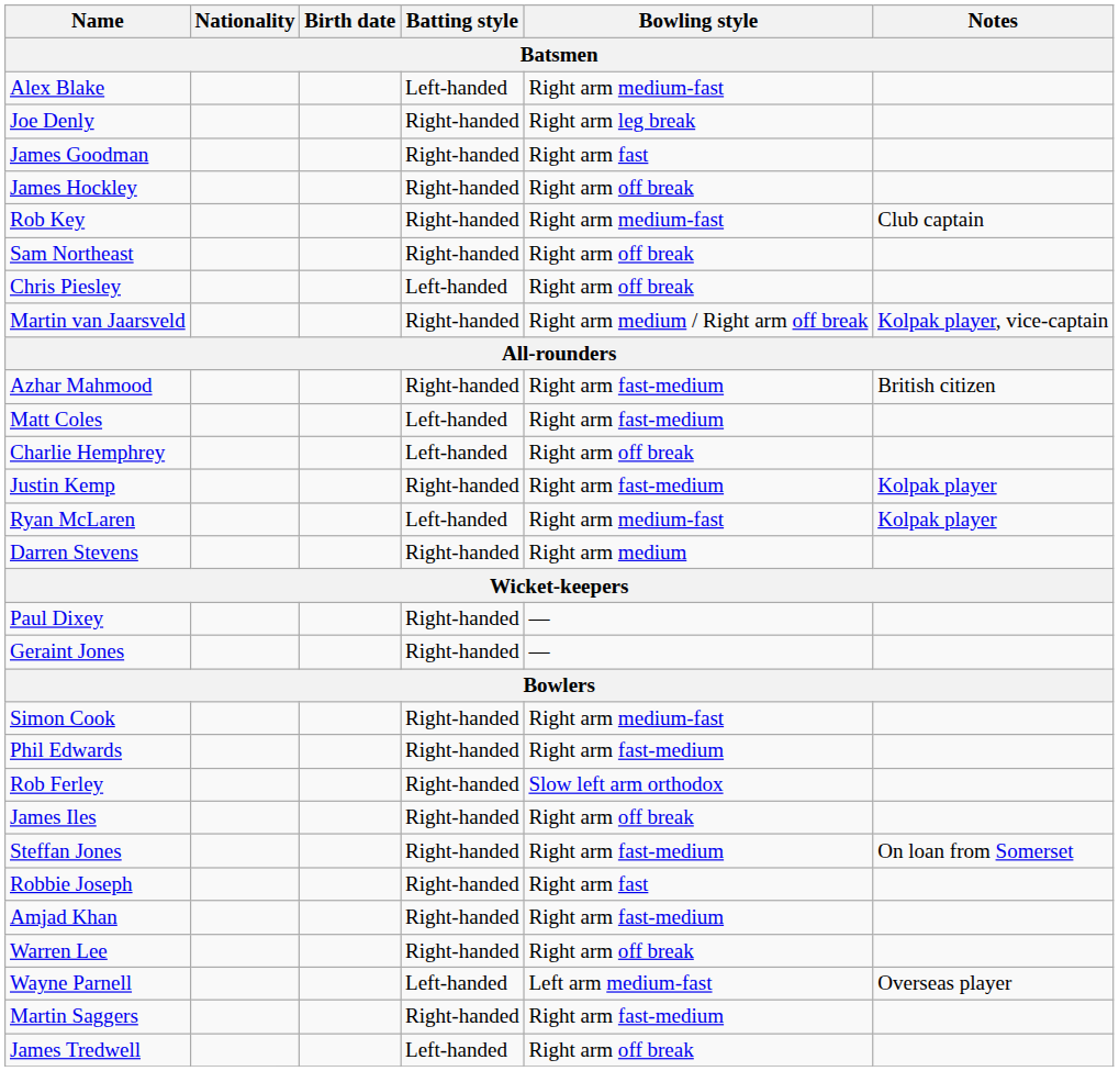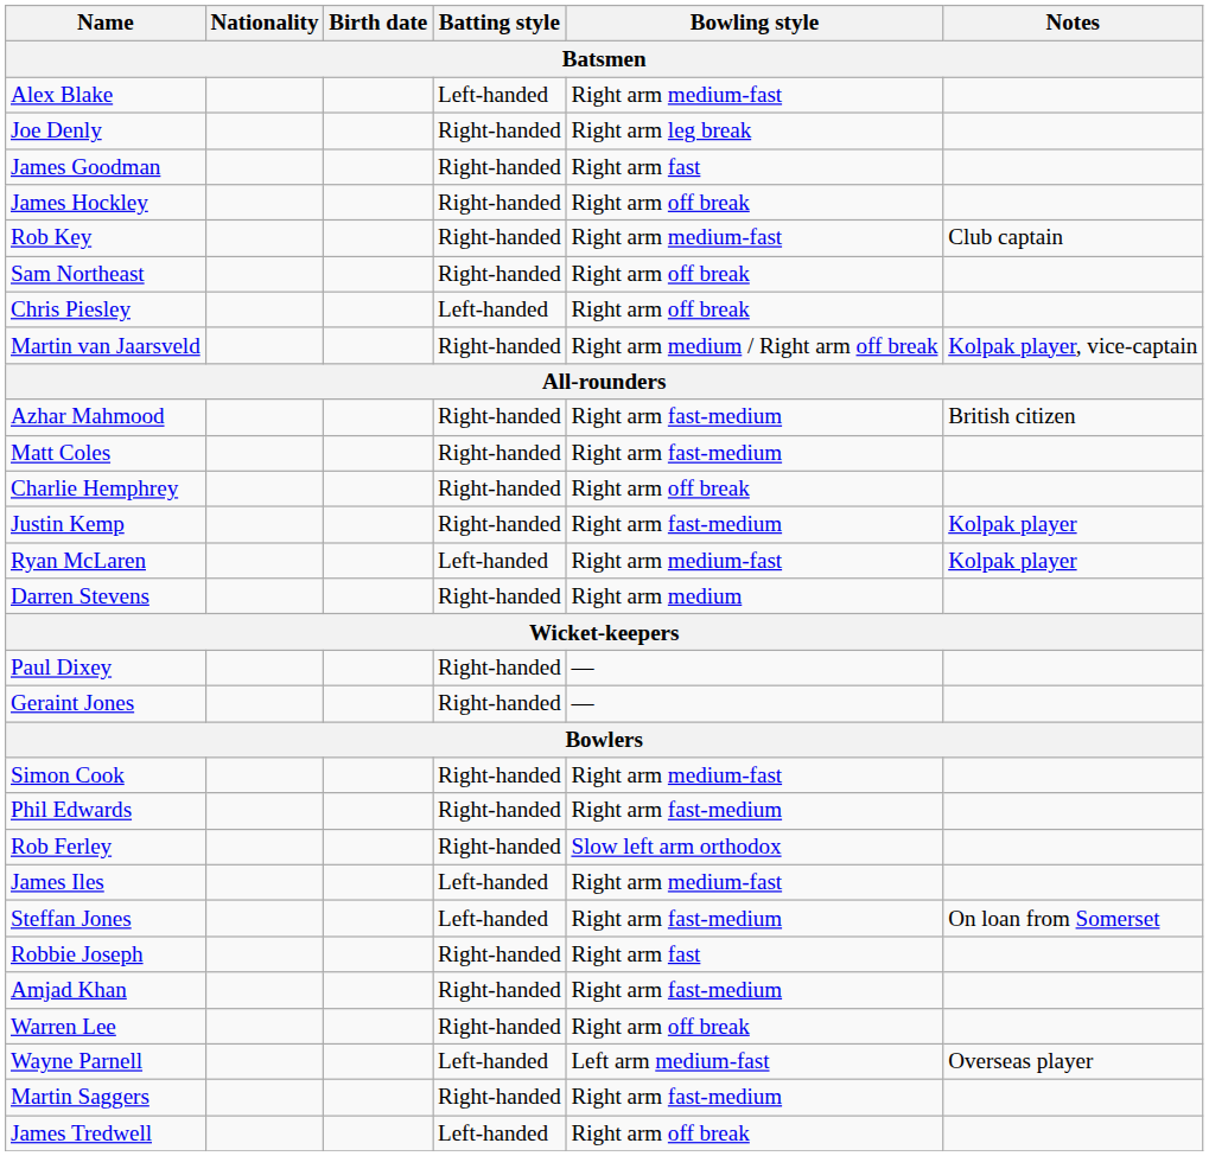Matt Coles | Batting style: Left-handed -> Right-handed
Charlie Hemphrey | Batting style: Left-handed -> Right-handed
James Iles | Batting style: Right-handed -> Left-handed
James Iles | Bowling style: Right arm off break -> Right arm medium-fast
Steffan Jones | Batting style: Right-handed -> Left-handed
